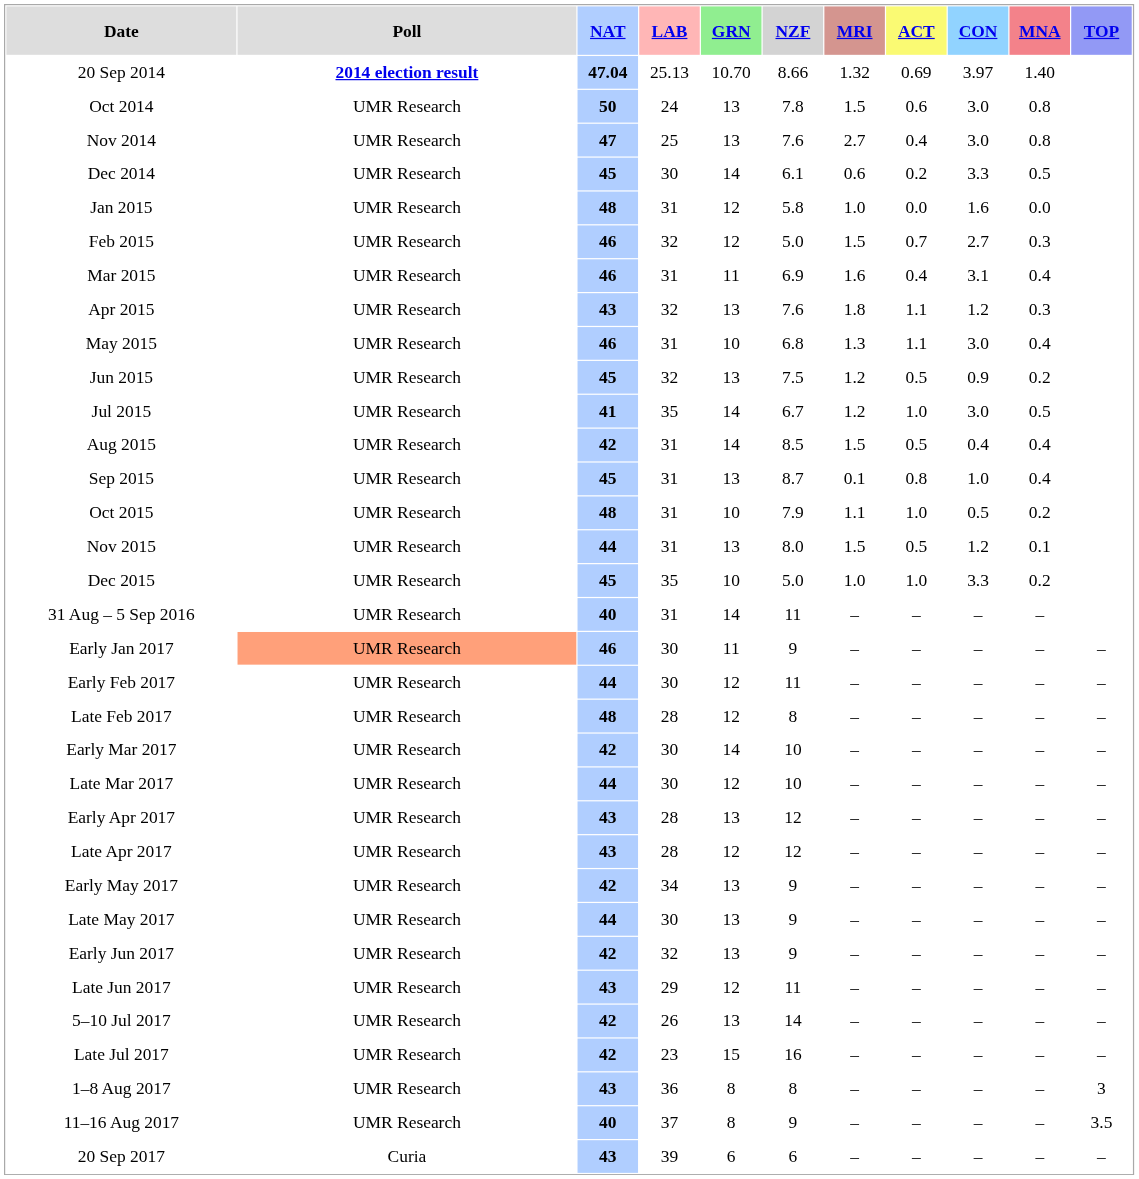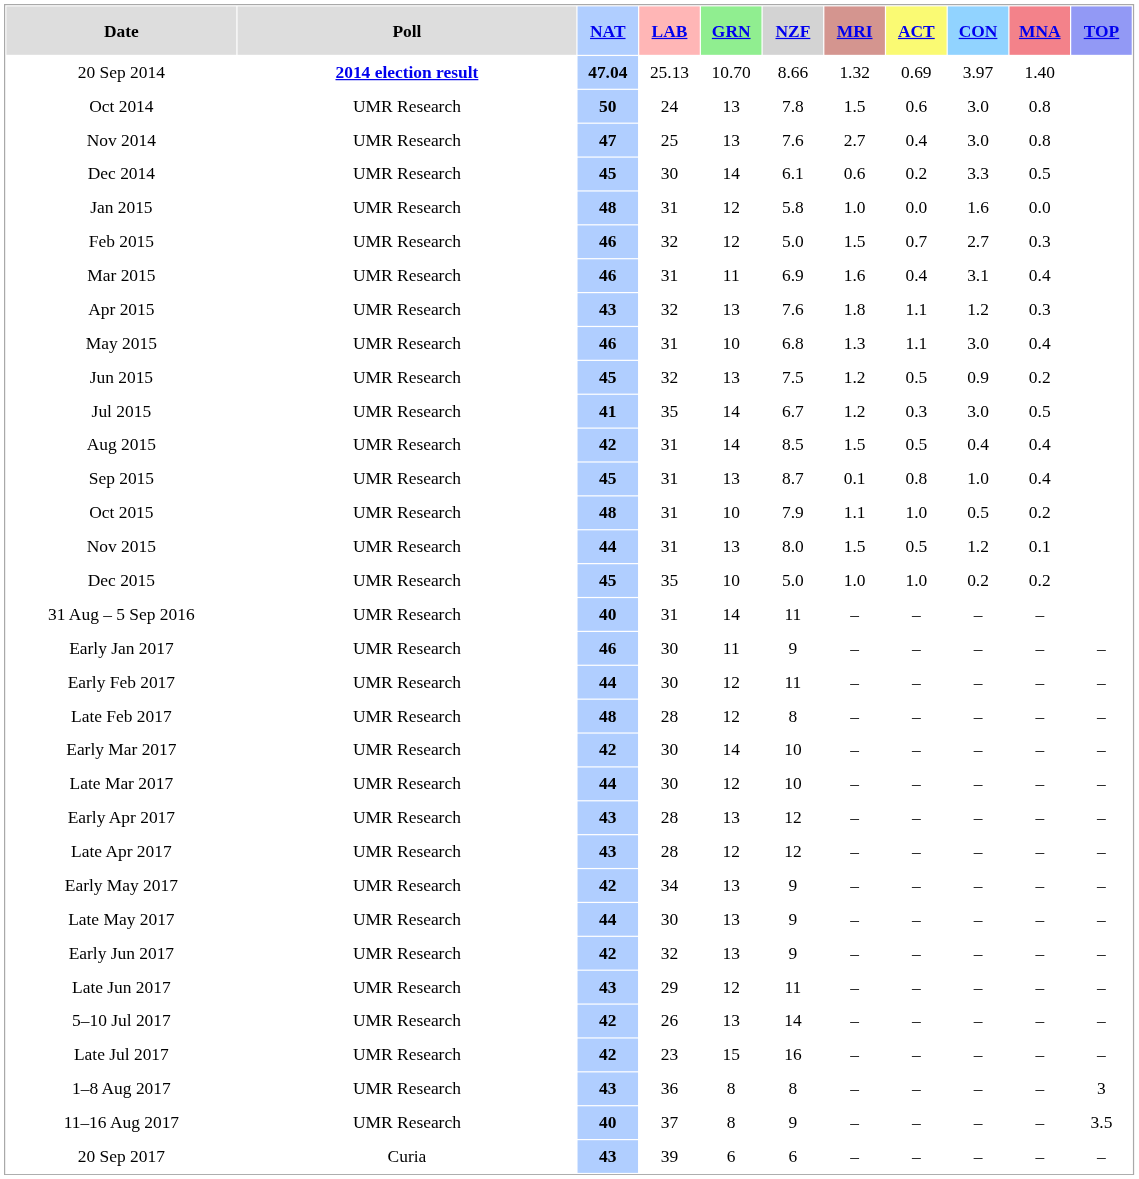Jul 2015 | ACT: 1.0 -> 0.3
Dec 2015 | CON: 3.3 -> 0.2
Early Jan 2017 | Poll: lightsalmon background -> no background
